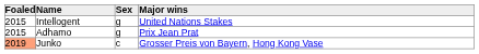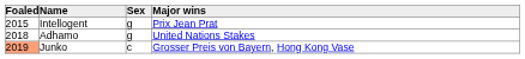Intellogent | Major wins: United Nations Stakes -> Prix Jean Prat
Adhamo | Foaled: 2015 -> 2018
Adhamo | Major wins: Prix Jean Prat -> United Nations Stakes
